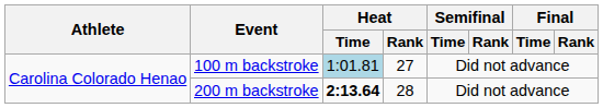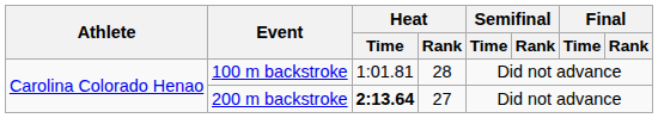100 m backstroke | Heat / Time: lightblue background -> no background
100 m backstroke | Heat / Rank: 27 -> 28
200 m backstroke | Heat / Rank: 28 -> 27
